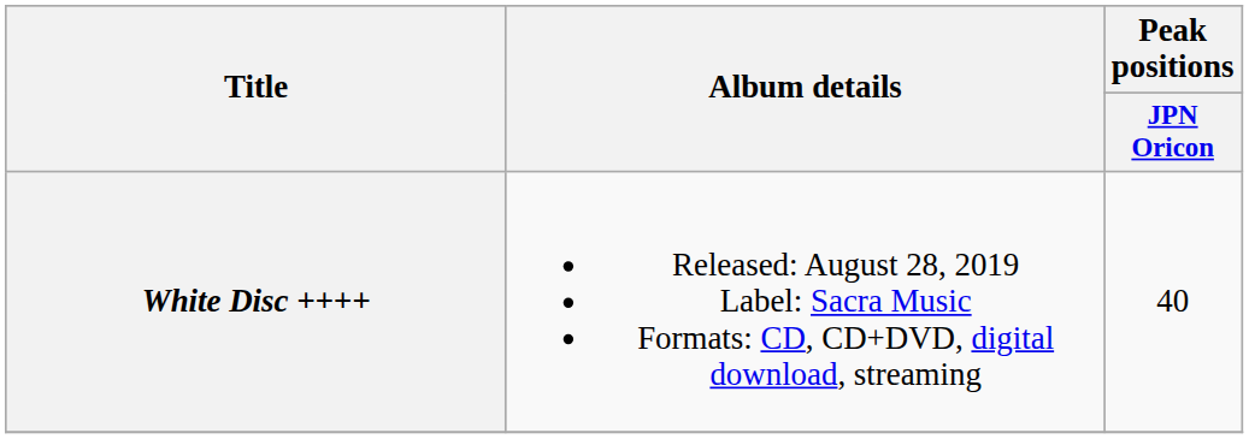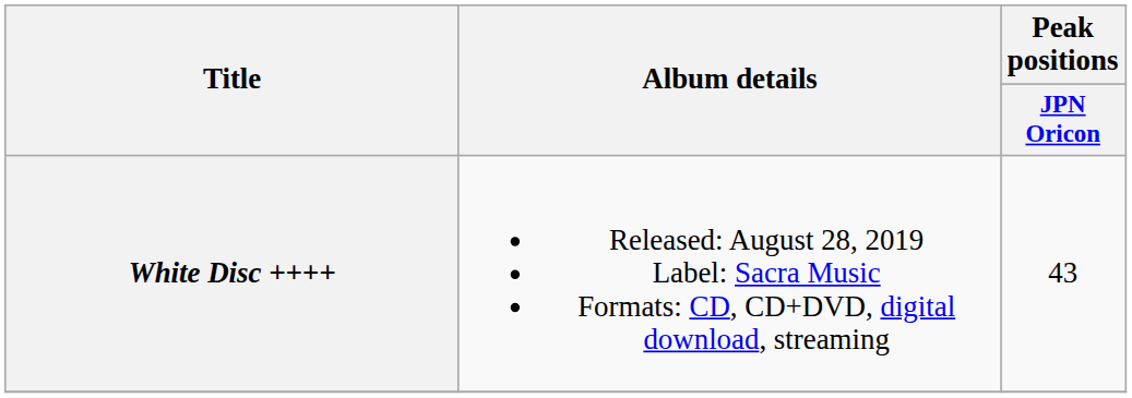White Disc ++++ | Peak positions / JPN Oricon: 40 -> 43
